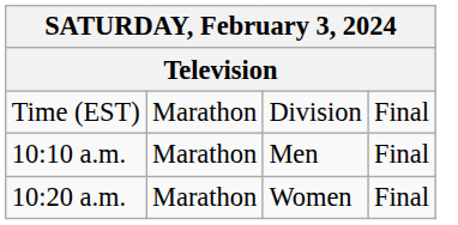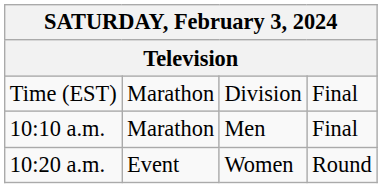10:20 a.m. | column 2: Marathon -> Event
10:20 a.m. | column 4: Final -> Round
